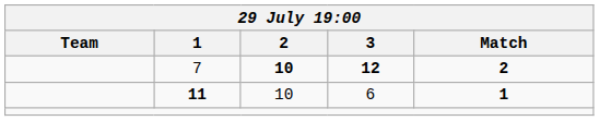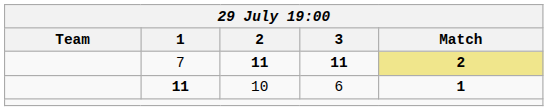7 | 2: 10 -> 11
7 | 3: 12 -> 11
7 | Match: no background -> khaki background
